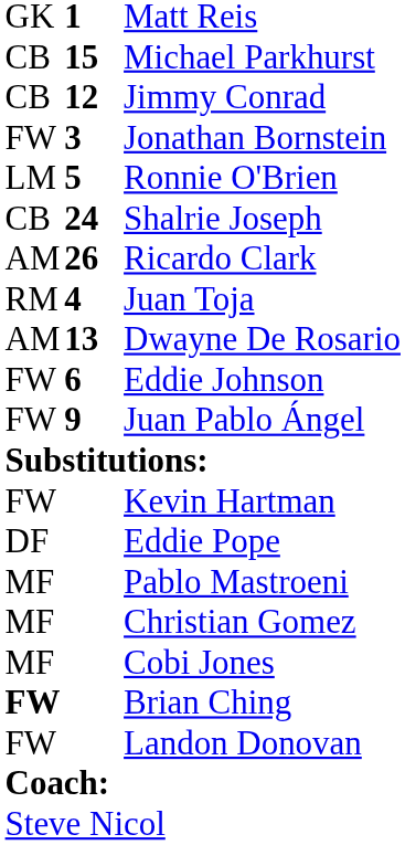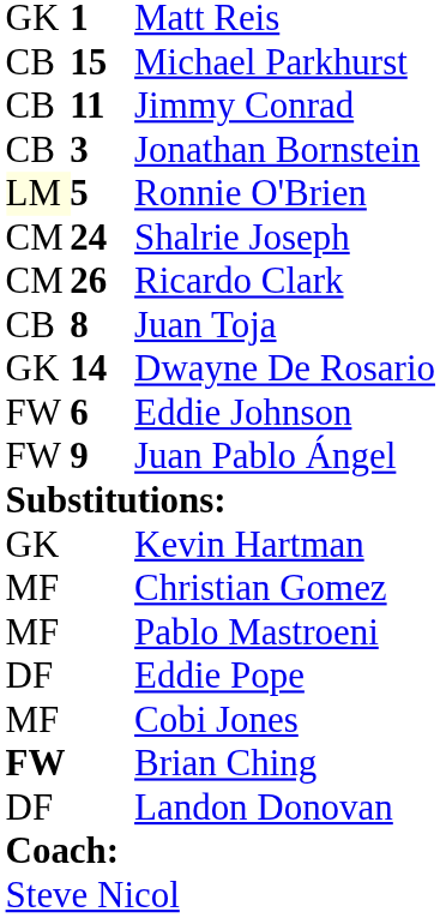Jimmy Conrad | column 2: 12 -> 11
Jonathan Bornstein | column 1: FW -> CB
Ronnie O'Brien | column 1: no background -> lightyellow background
Shalrie Joseph | column 1: CB -> CM
Ricardo Clark | column 1: AM -> CM
Juan Toja | column 1: RM -> CB
Juan Toja | column 2: 4 -> 8
Dwayne De Rosario | column 1: AM -> GK
Dwayne De Rosario | column 2: 13 -> 14
Kevin Hartman | column 1: FW -> GK
rows swapped: Eddie Pope <-> Christian Gomez
Landon Donovan | column 1: FW -> DF
